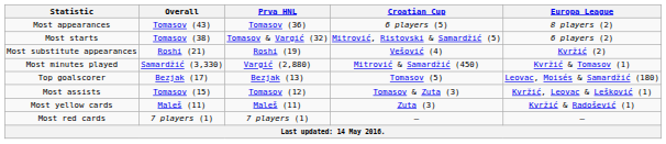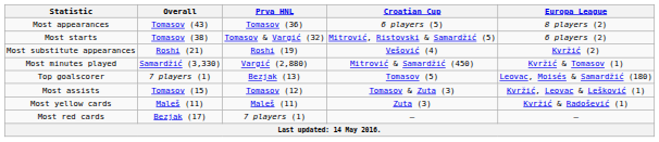Top goalscorer | Overall: Bezjak (17) -> 7 players (1)
Most red cards | Overall: 7 players (1) -> Bezjak (17)
